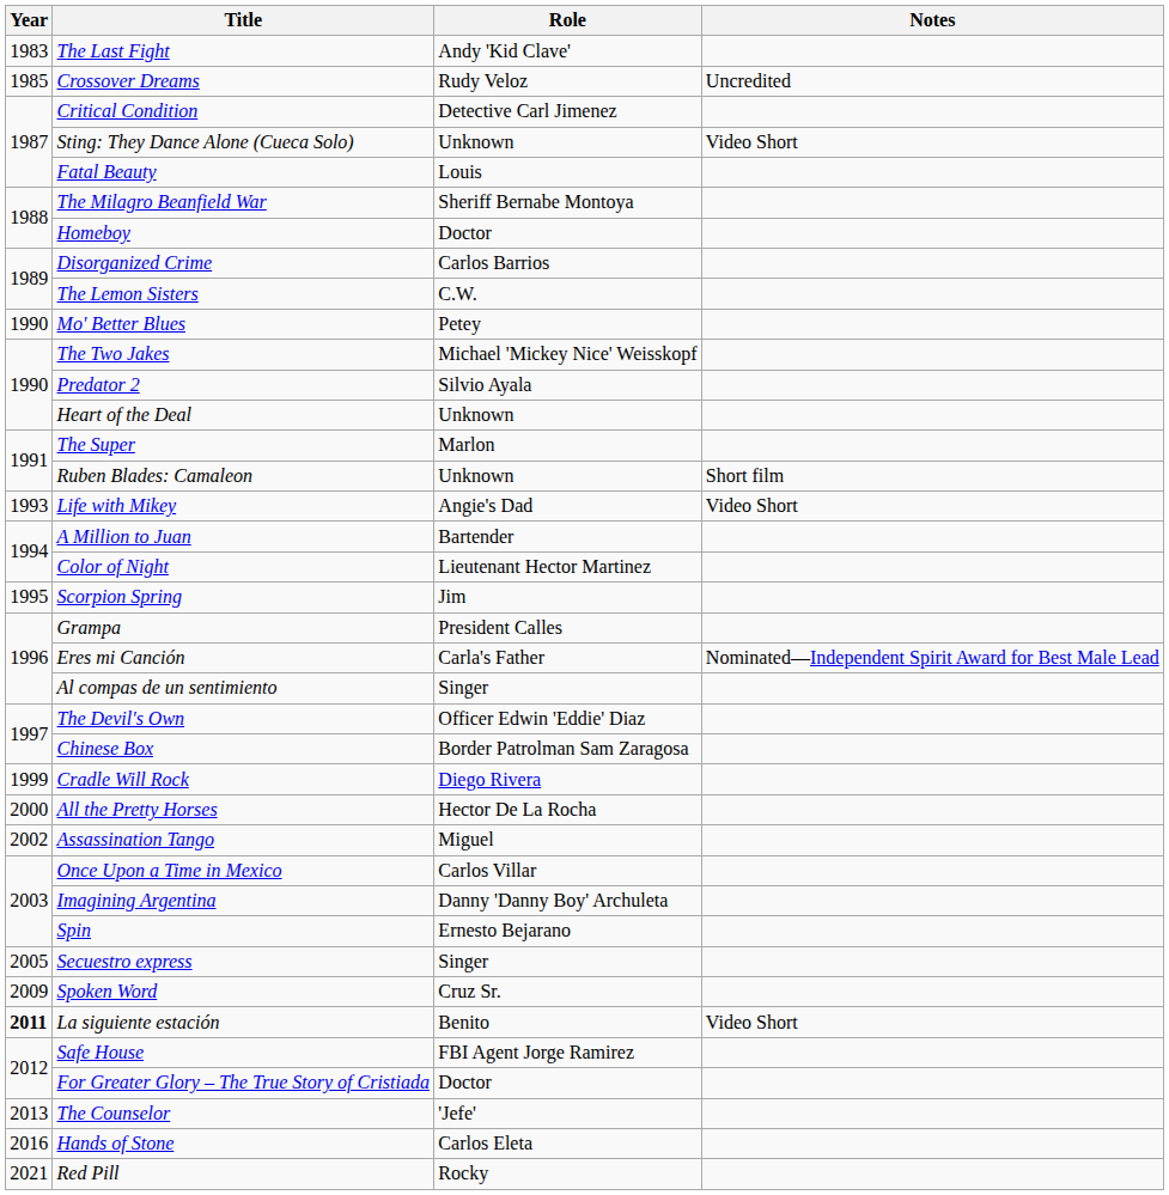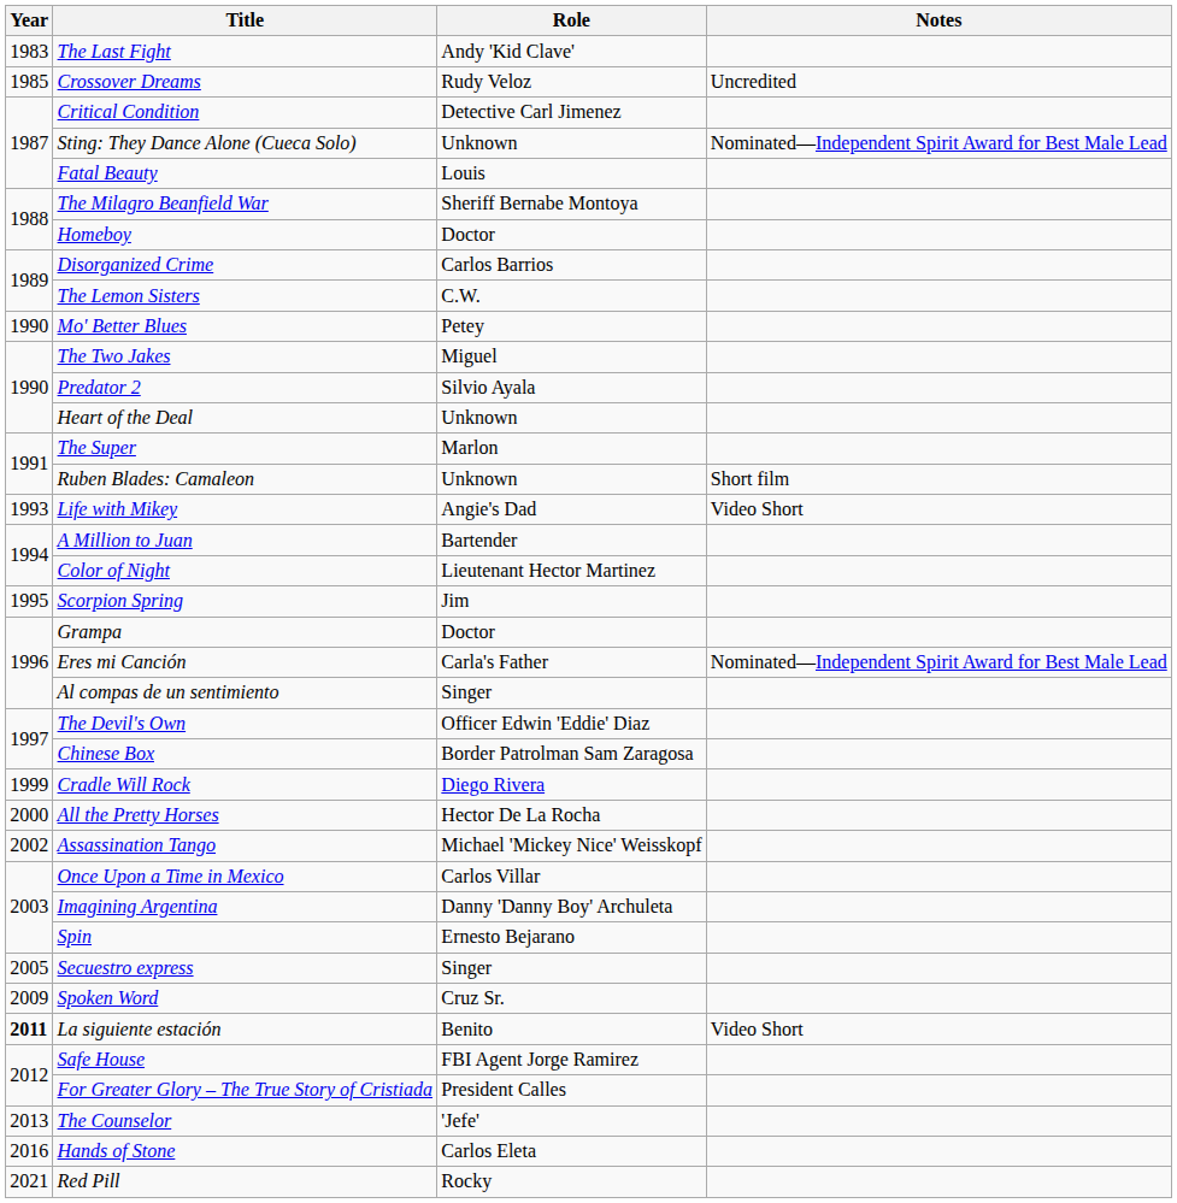Sting: They Dance Alone (Cueca Solo) | Notes: Video Short -> Nominated—Independent Spirit Award for Best Male Lead
The Two Jakes | Role: Michael 'Mickey Nice' Weisskopf -> Miguel
Grampa | Role: President Calles -> Doctor
Assassination Tango | Role: Miguel -> Michael 'Mickey Nice' Weisskopf
For Greater Glory – The True Story of Cristiada | Role: Doctor -> President Calles
